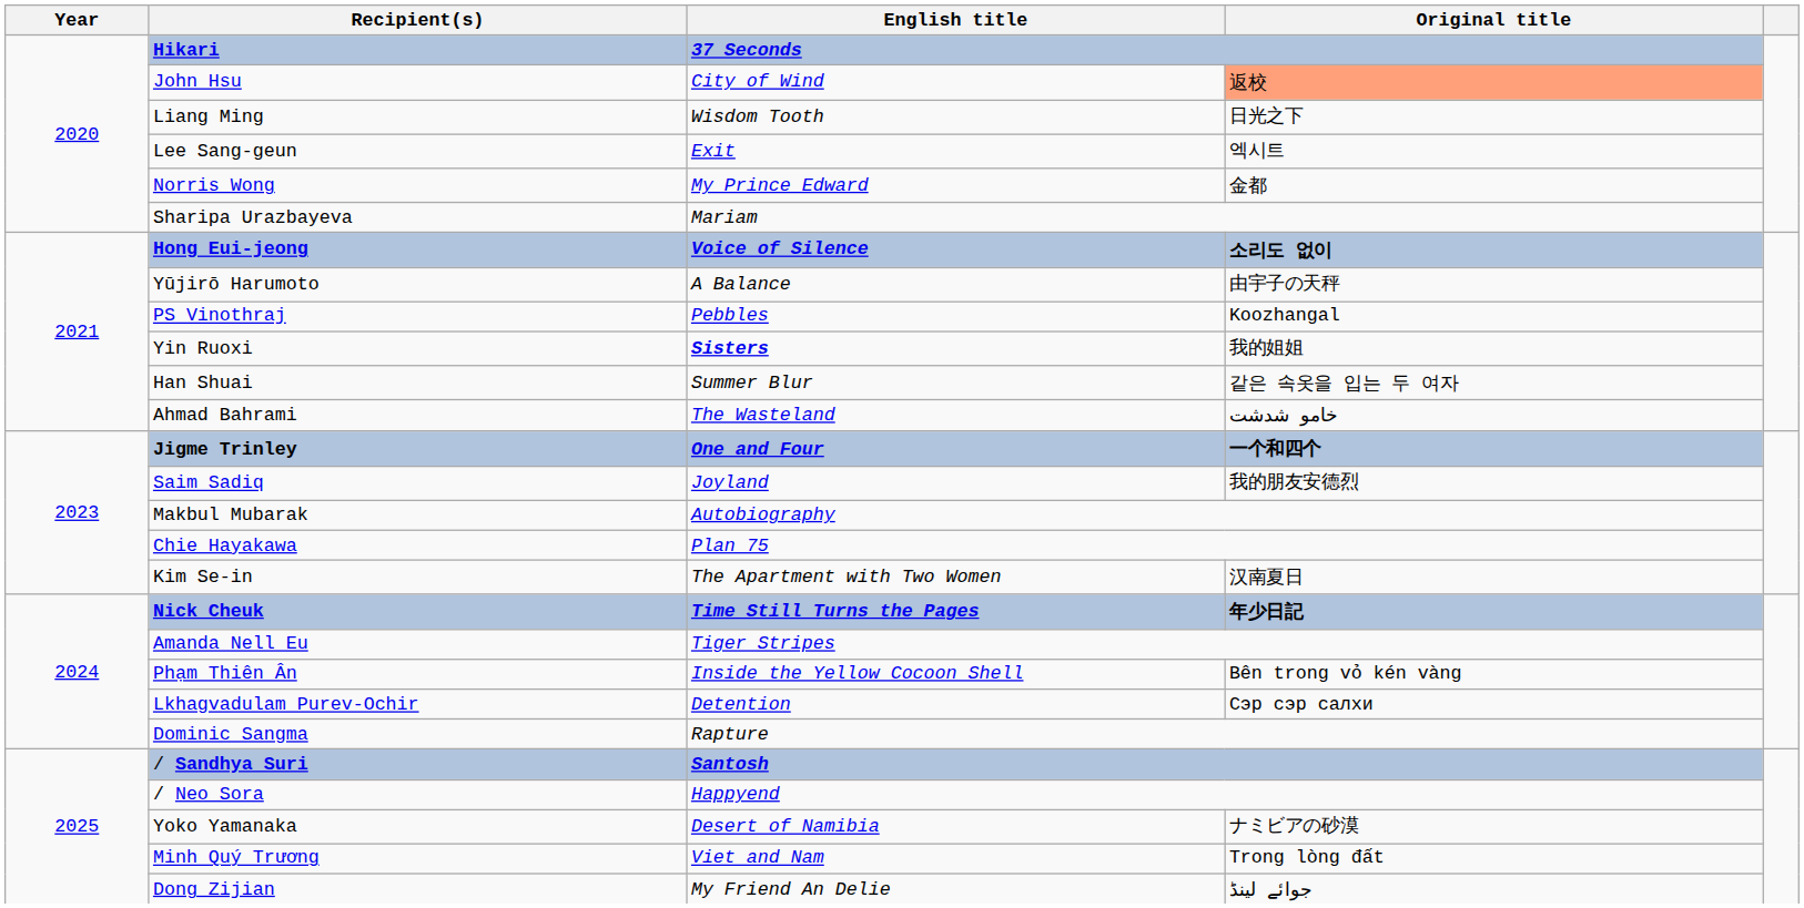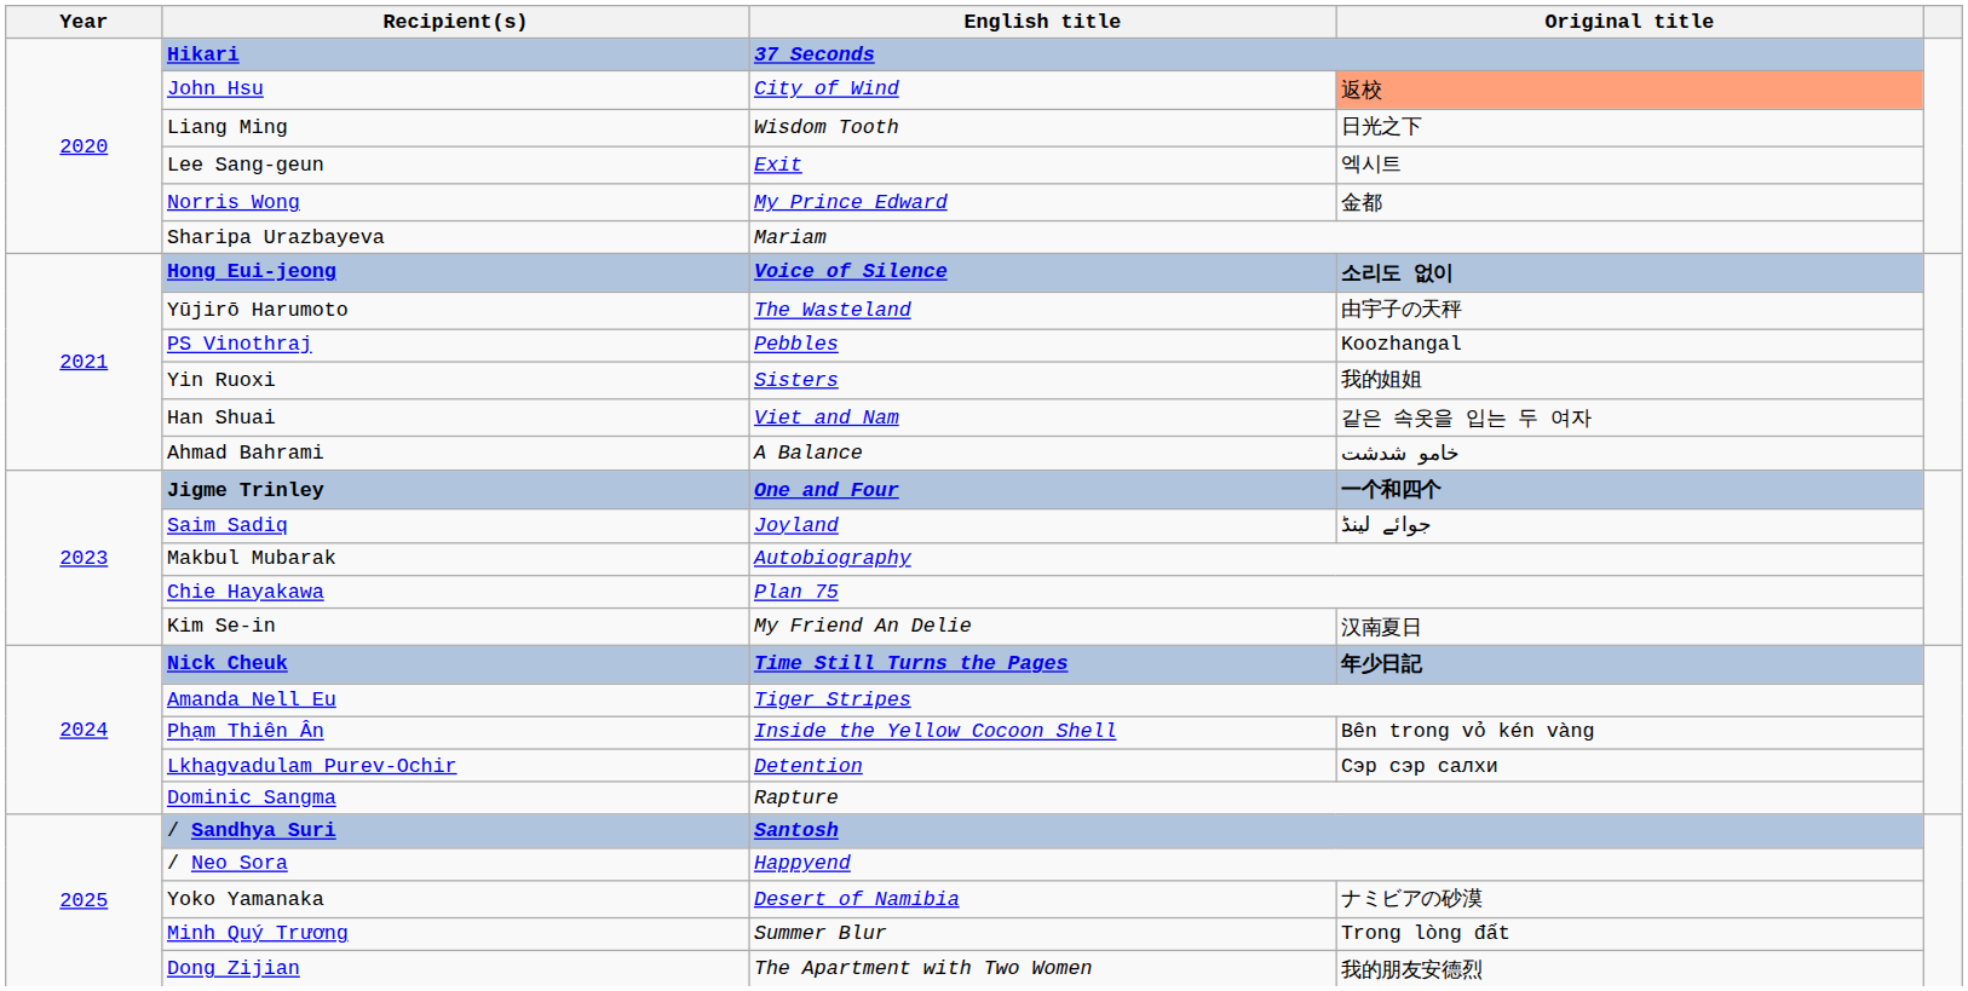Yūjirō Harumoto | English title: A Balance -> The Wasteland
Yin Ruoxi | English title: bold -> normal
Han Shuai | English title: Summer Blur -> Viet and Nam
Ahmad Bahrami | English title: The Wasteland -> A Balance
Saim Sadiq | Original title: 我的朋友安德烈 -> جوائے لینڈ
Kim Se-in | English title: The Apartment with Two Women -> My Friend An Delie
Minh Quý Trương | English title: Viet and Nam -> Summer Blur
Dong Zijian | English title: My Friend An Delie -> The Apartment with Two Women
Dong Zijian | Original title: جوائے لینڈ -> 我的朋友安德烈
